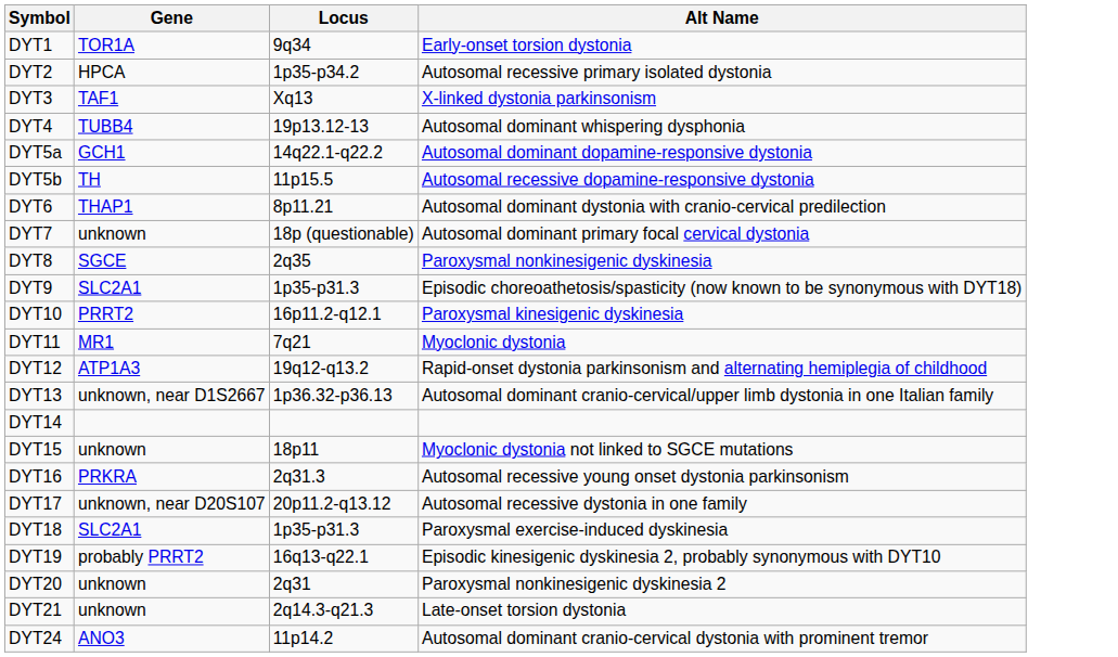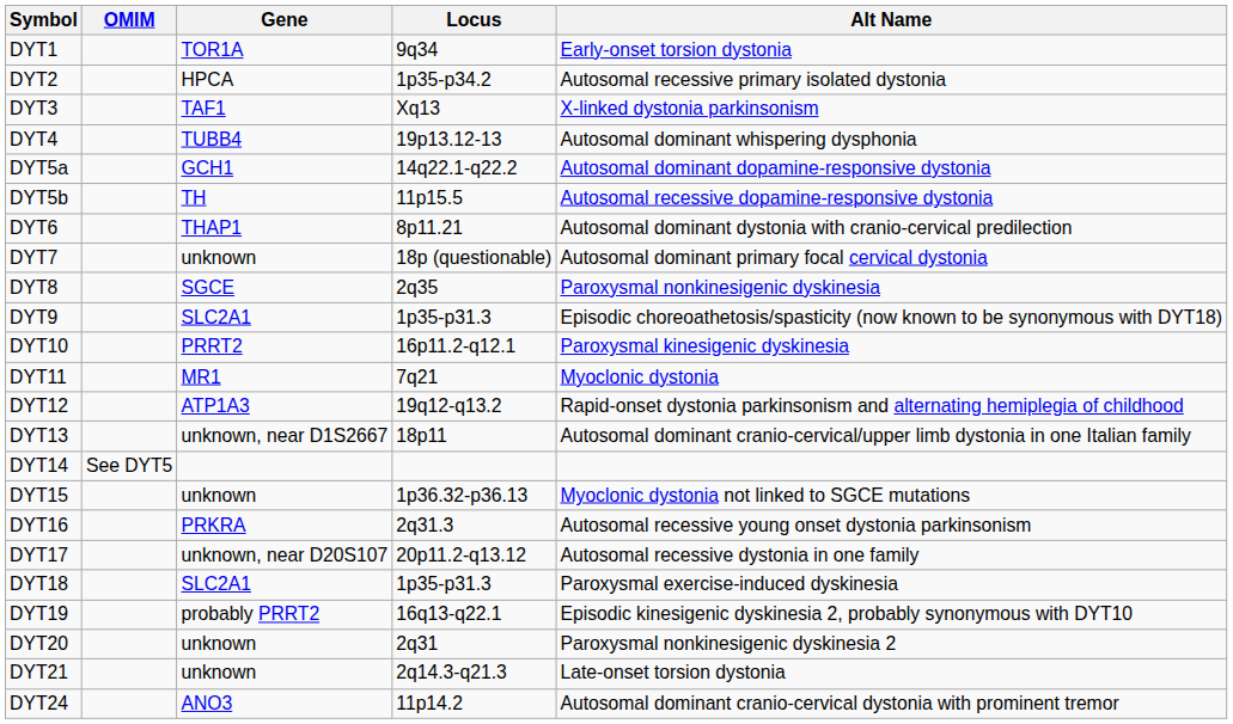+ column: OMIM | See DYT5
DYT13 | Locus: 1p36.32-p36.13 -> 18p11
DYT15 | Locus: 18p11 -> 1p36.32-p36.13
